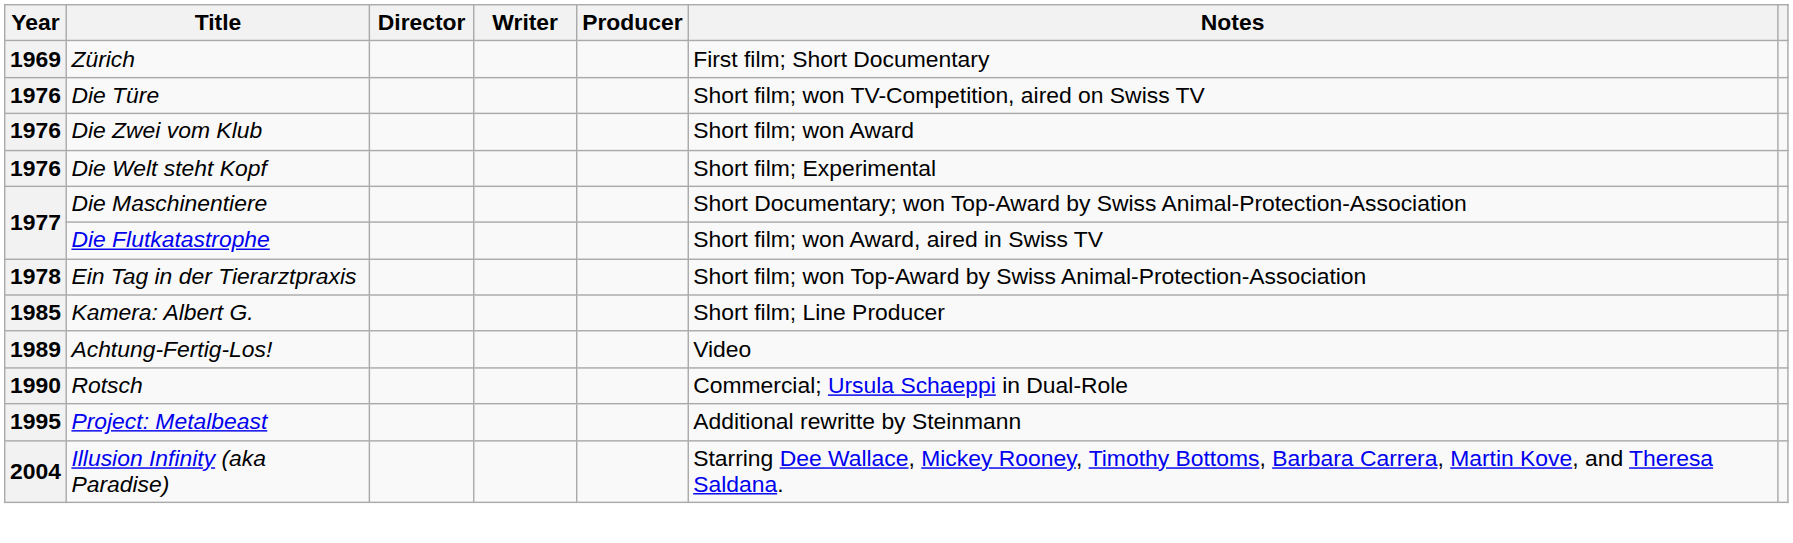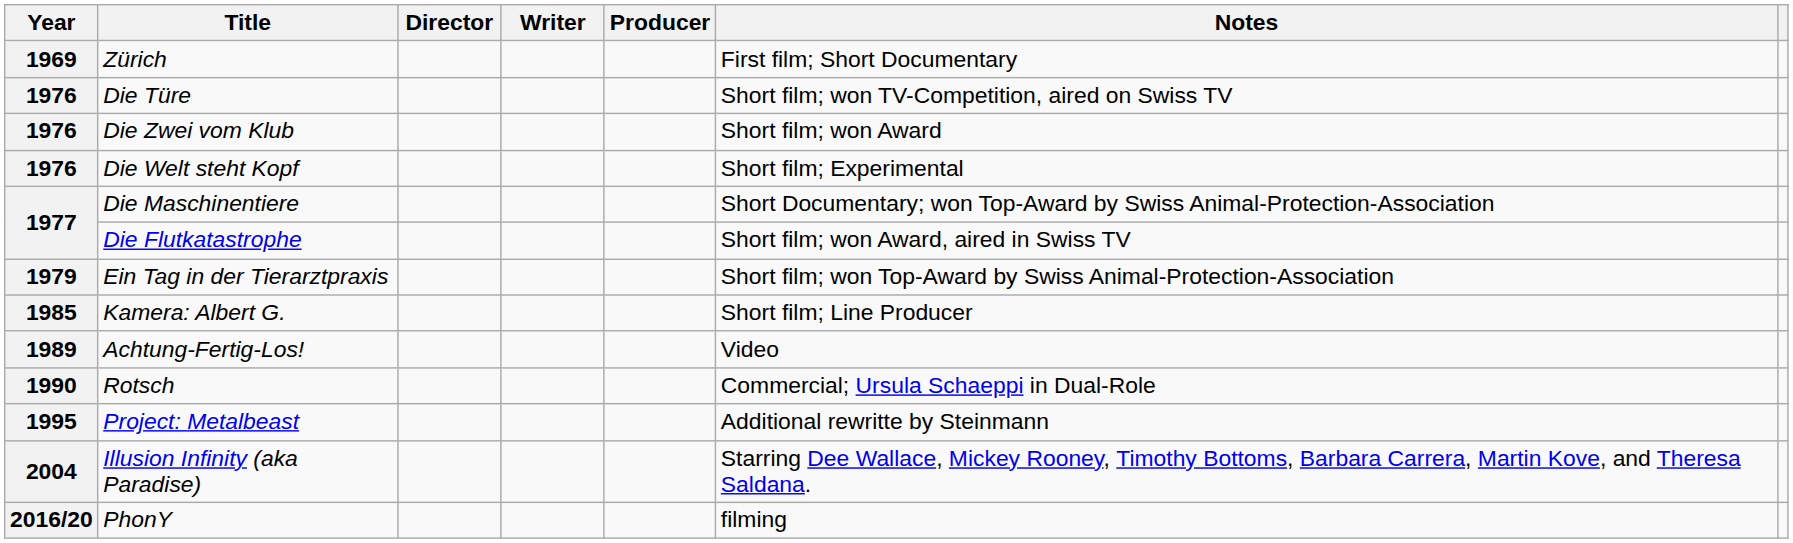Ein Tag in der Tierarztpraxis | Year: 1978 -> 1979
+ row: 2016/20 | PhonY | filming
